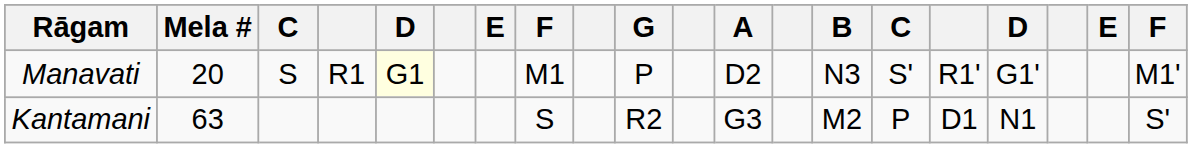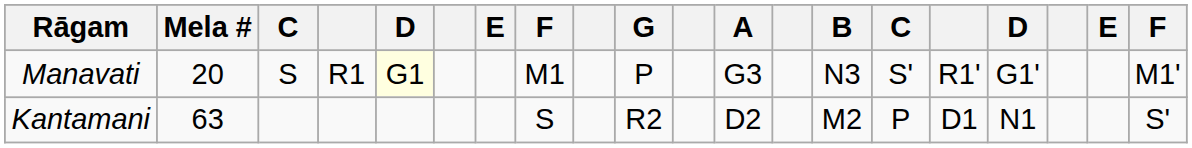Manavati | A: D2 -> G3
Kantamani | A: G3 -> D2
